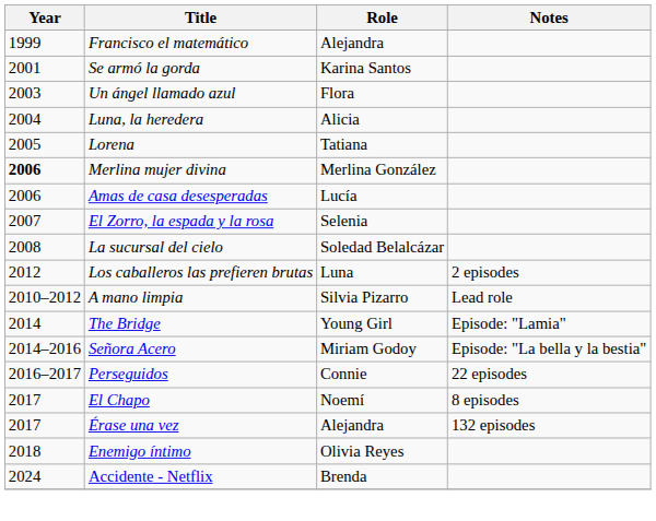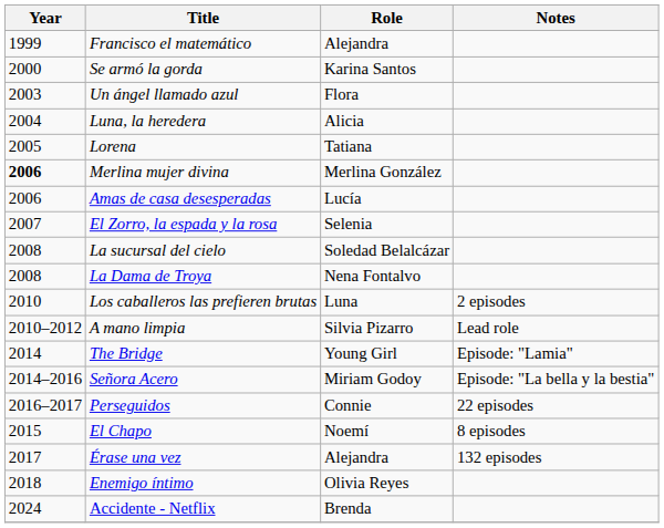Se armó la gorda | Year: 2001 -> 2000
+ row: 2008 | La Dama de Troya | Nena Fontalvo
Los caballeros las prefieren brutas | Year: 2012 -> 2010
El Chapo | Year: 2017 -> 2015
